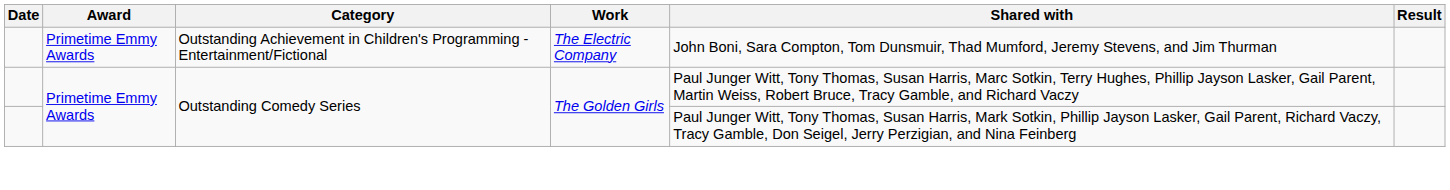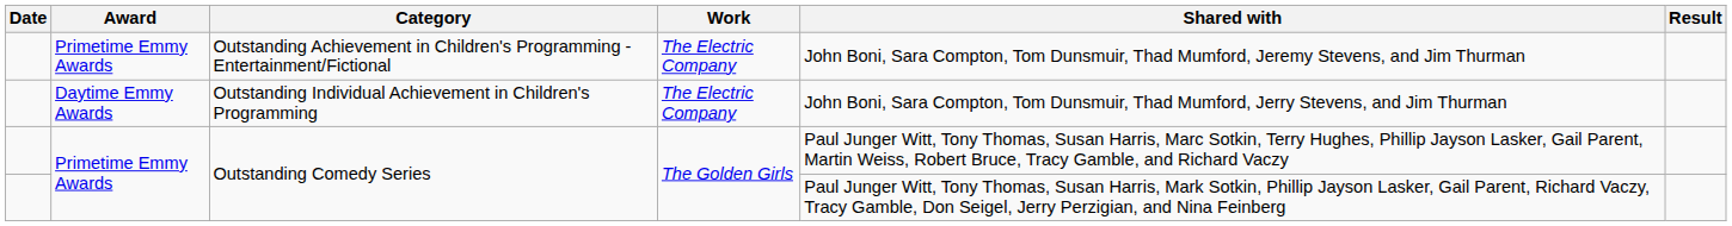+ row: Daytime Emmy Awards | Outstanding Individual Achievement in Children's Programming | The Electric Company | John Boni, Sara Compton, Tom Dunsmuir, Thad Mumford, Jerry Stevens, and Jim Thurman
